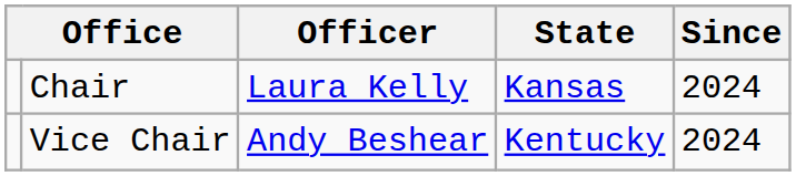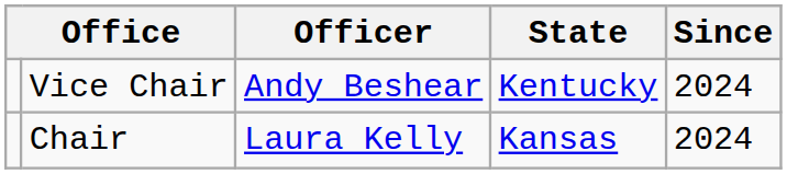rows swapped: Chair <-> Vice Chair
